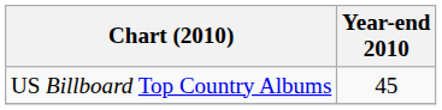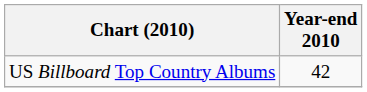US Billboard Top Country Albums | Year-end 2010: 45 -> 42
